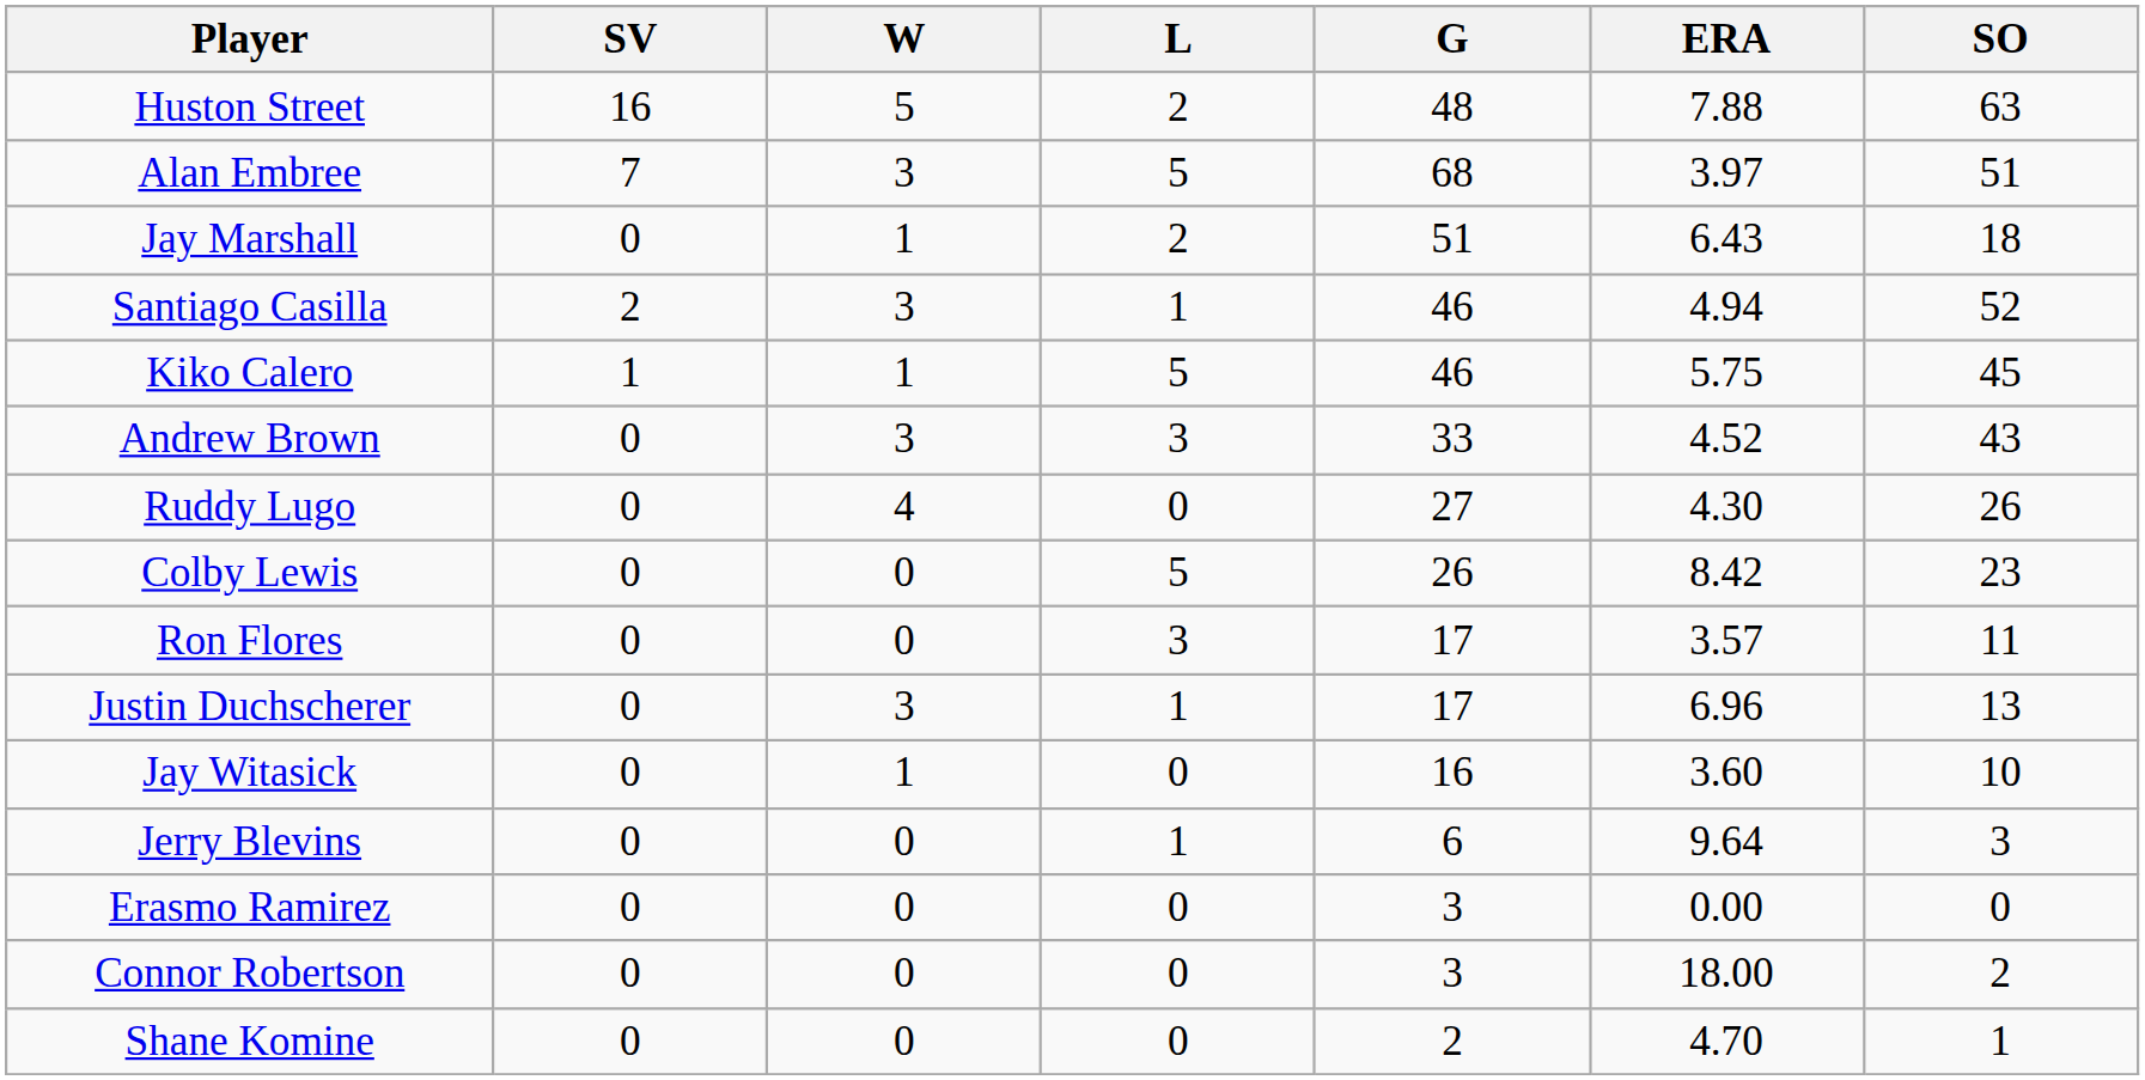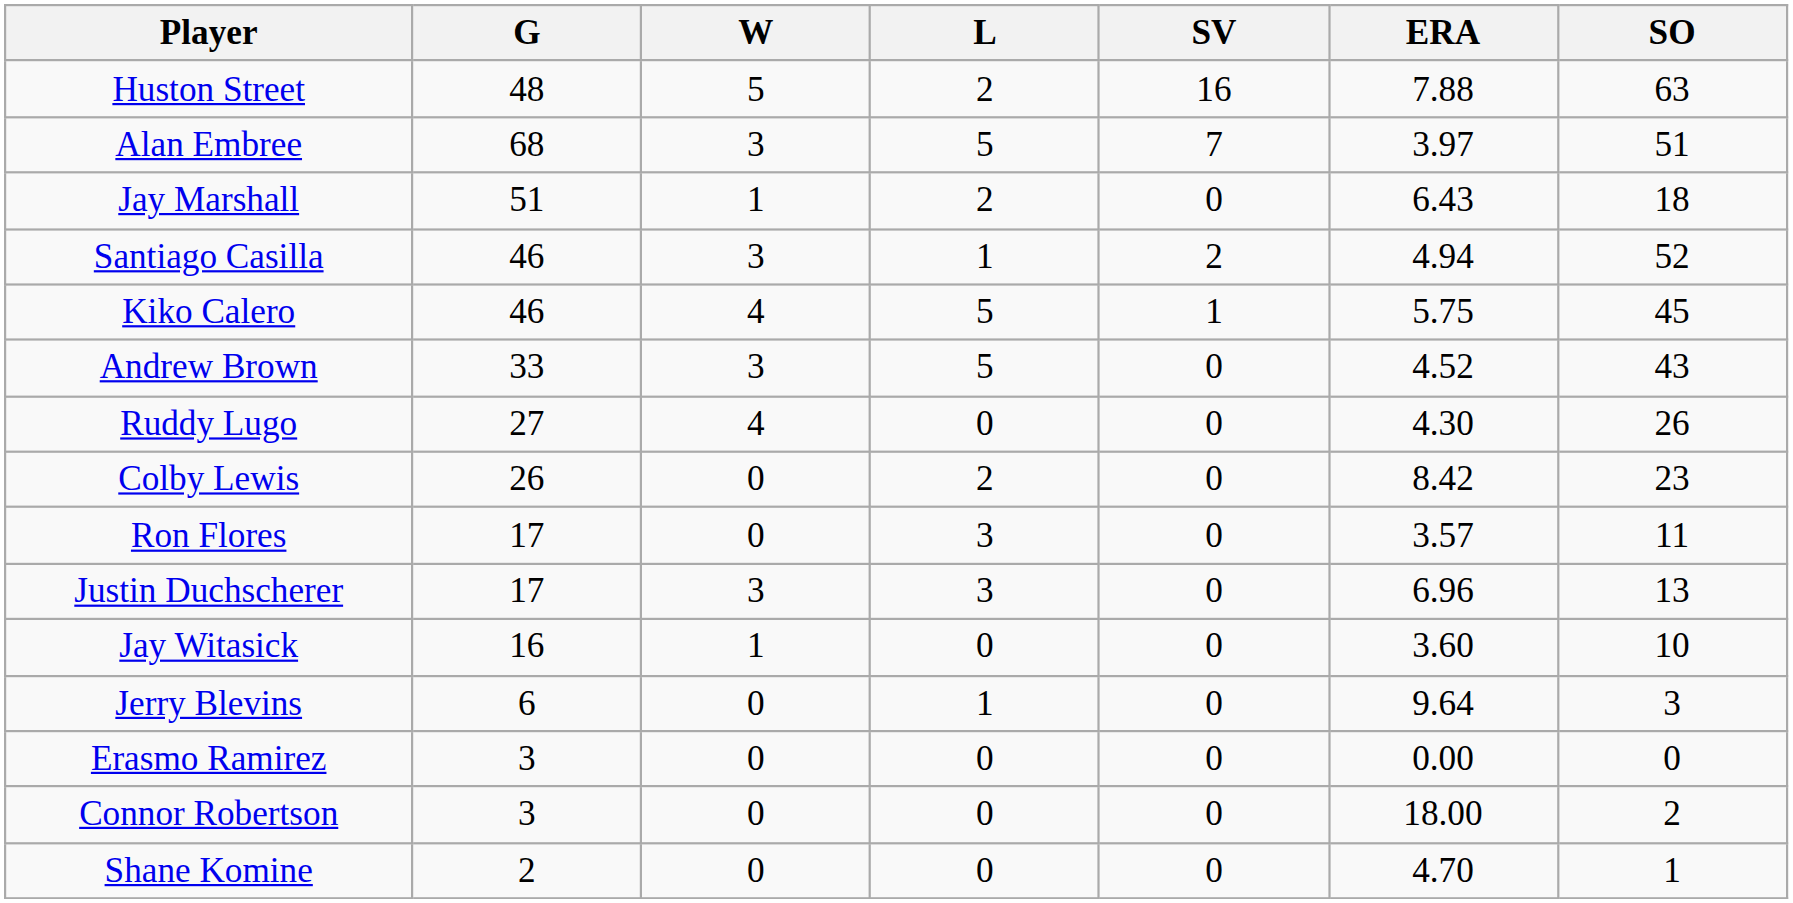columns swapped: G <-> SV
Kiko Calero | W: 1 -> 4
Andrew Brown | L: 3 -> 5
Colby Lewis | L: 5 -> 2
Justin Duchscherer | L: 1 -> 3
